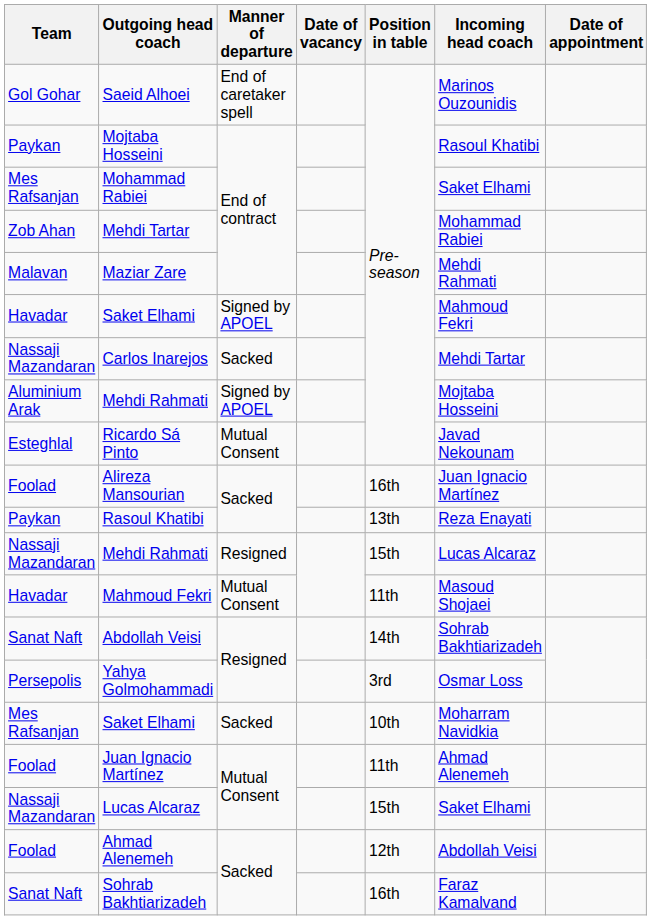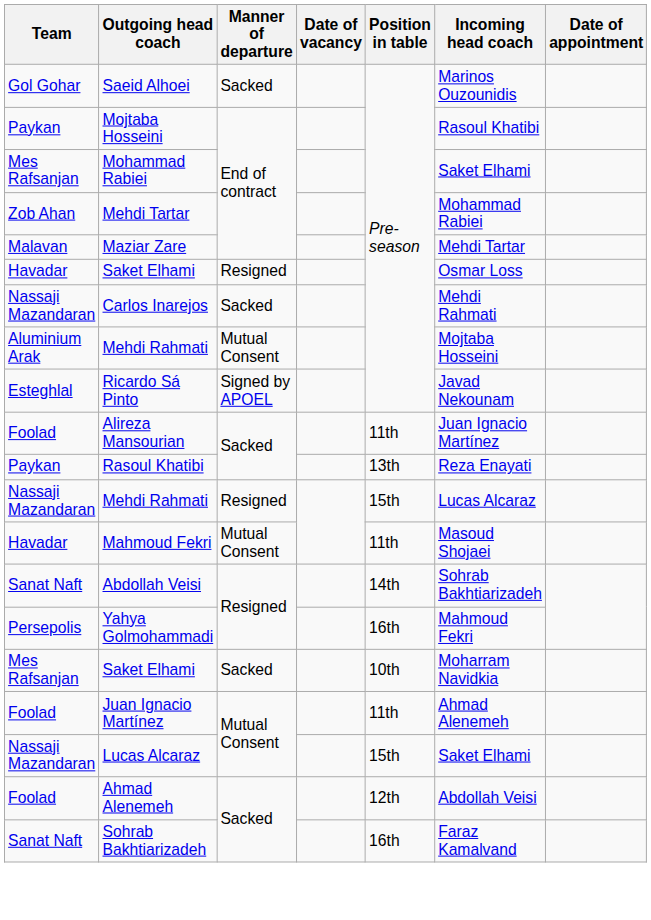Saeid Alhoei | Manner of departure: End of caretaker spell -> Sacked
Maziar Zare | Incoming head coach: Mehdi Rahmati -> Mehdi Tartar
Havadar / Saket Elhami | Manner of departure: Signed by APOEL -> Resigned
Havadar / Saket Elhami | Incoming head coach: Mahmoud Fekri -> Osmar Loss
Carlos Inarejos | Incoming head coach: Mehdi Tartar -> Mehdi Rahmati
Aluminium Arak / Mehdi Rahmati | Manner of departure: Signed by APOEL -> Mutual Consent
Ricardo Sá Pinto | Manner of departure: Mutual Consent -> Signed by APOEL
Alireza Mansourian | Position in table: 16th -> 11th
Yahya Golmohammadi | Position in table: 3rd -> 16th
Yahya Golmohammadi | Incoming head coach: Osmar Loss -> Mahmoud Fekri
